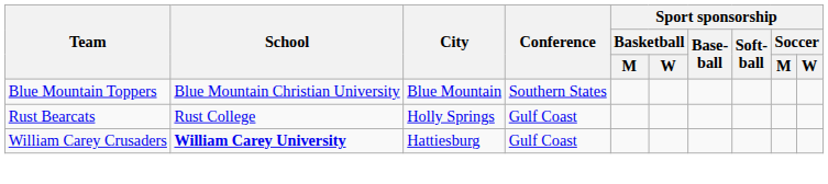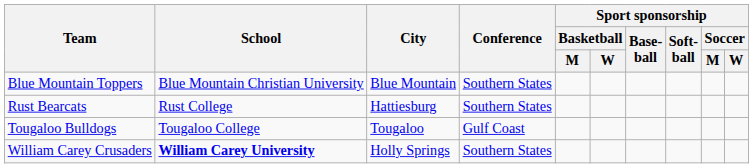Rust Bearcats | City: Holly Springs -> Hattiesburg
Rust Bearcats | Conference: Gulf Coast -> Southern States
+ row: Tougaloo Bulldogs | Tougaloo College | Tougaloo | Gulf Coast
William Carey Crusaders | City: Hattiesburg -> Holly Springs
William Carey Crusaders | Conference: Gulf Coast -> Southern States
